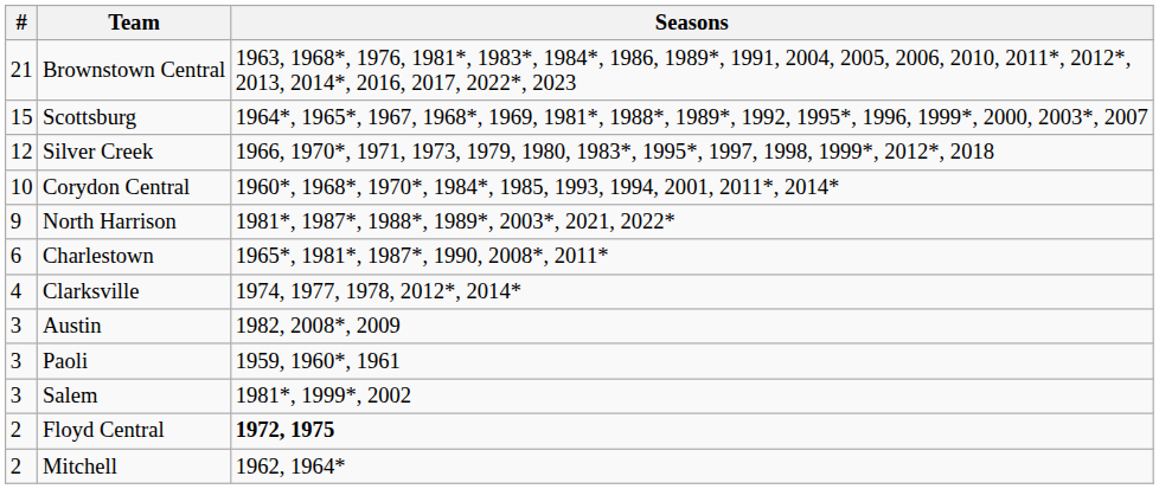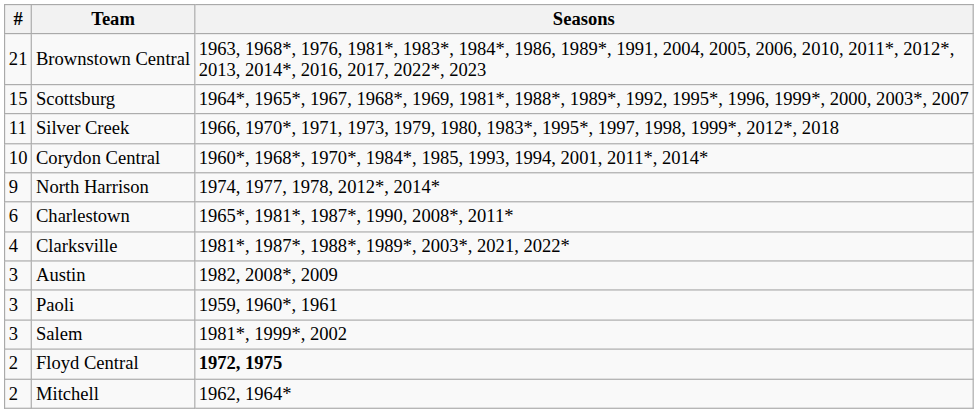Silver Creek | #: 12 -> 11
North Harrison | Seasons: 1981*, 1987*, 1988*, 1989*, 2003*, 2021, 2022* -> 1974, 1977, 1978, 2012*, 2014*
Clarksville | Seasons: 1974, 1977, 1978, 2012*, 2014* -> 1981*, 1987*, 1988*, 1989*, 2003*, 2021, 2022*
